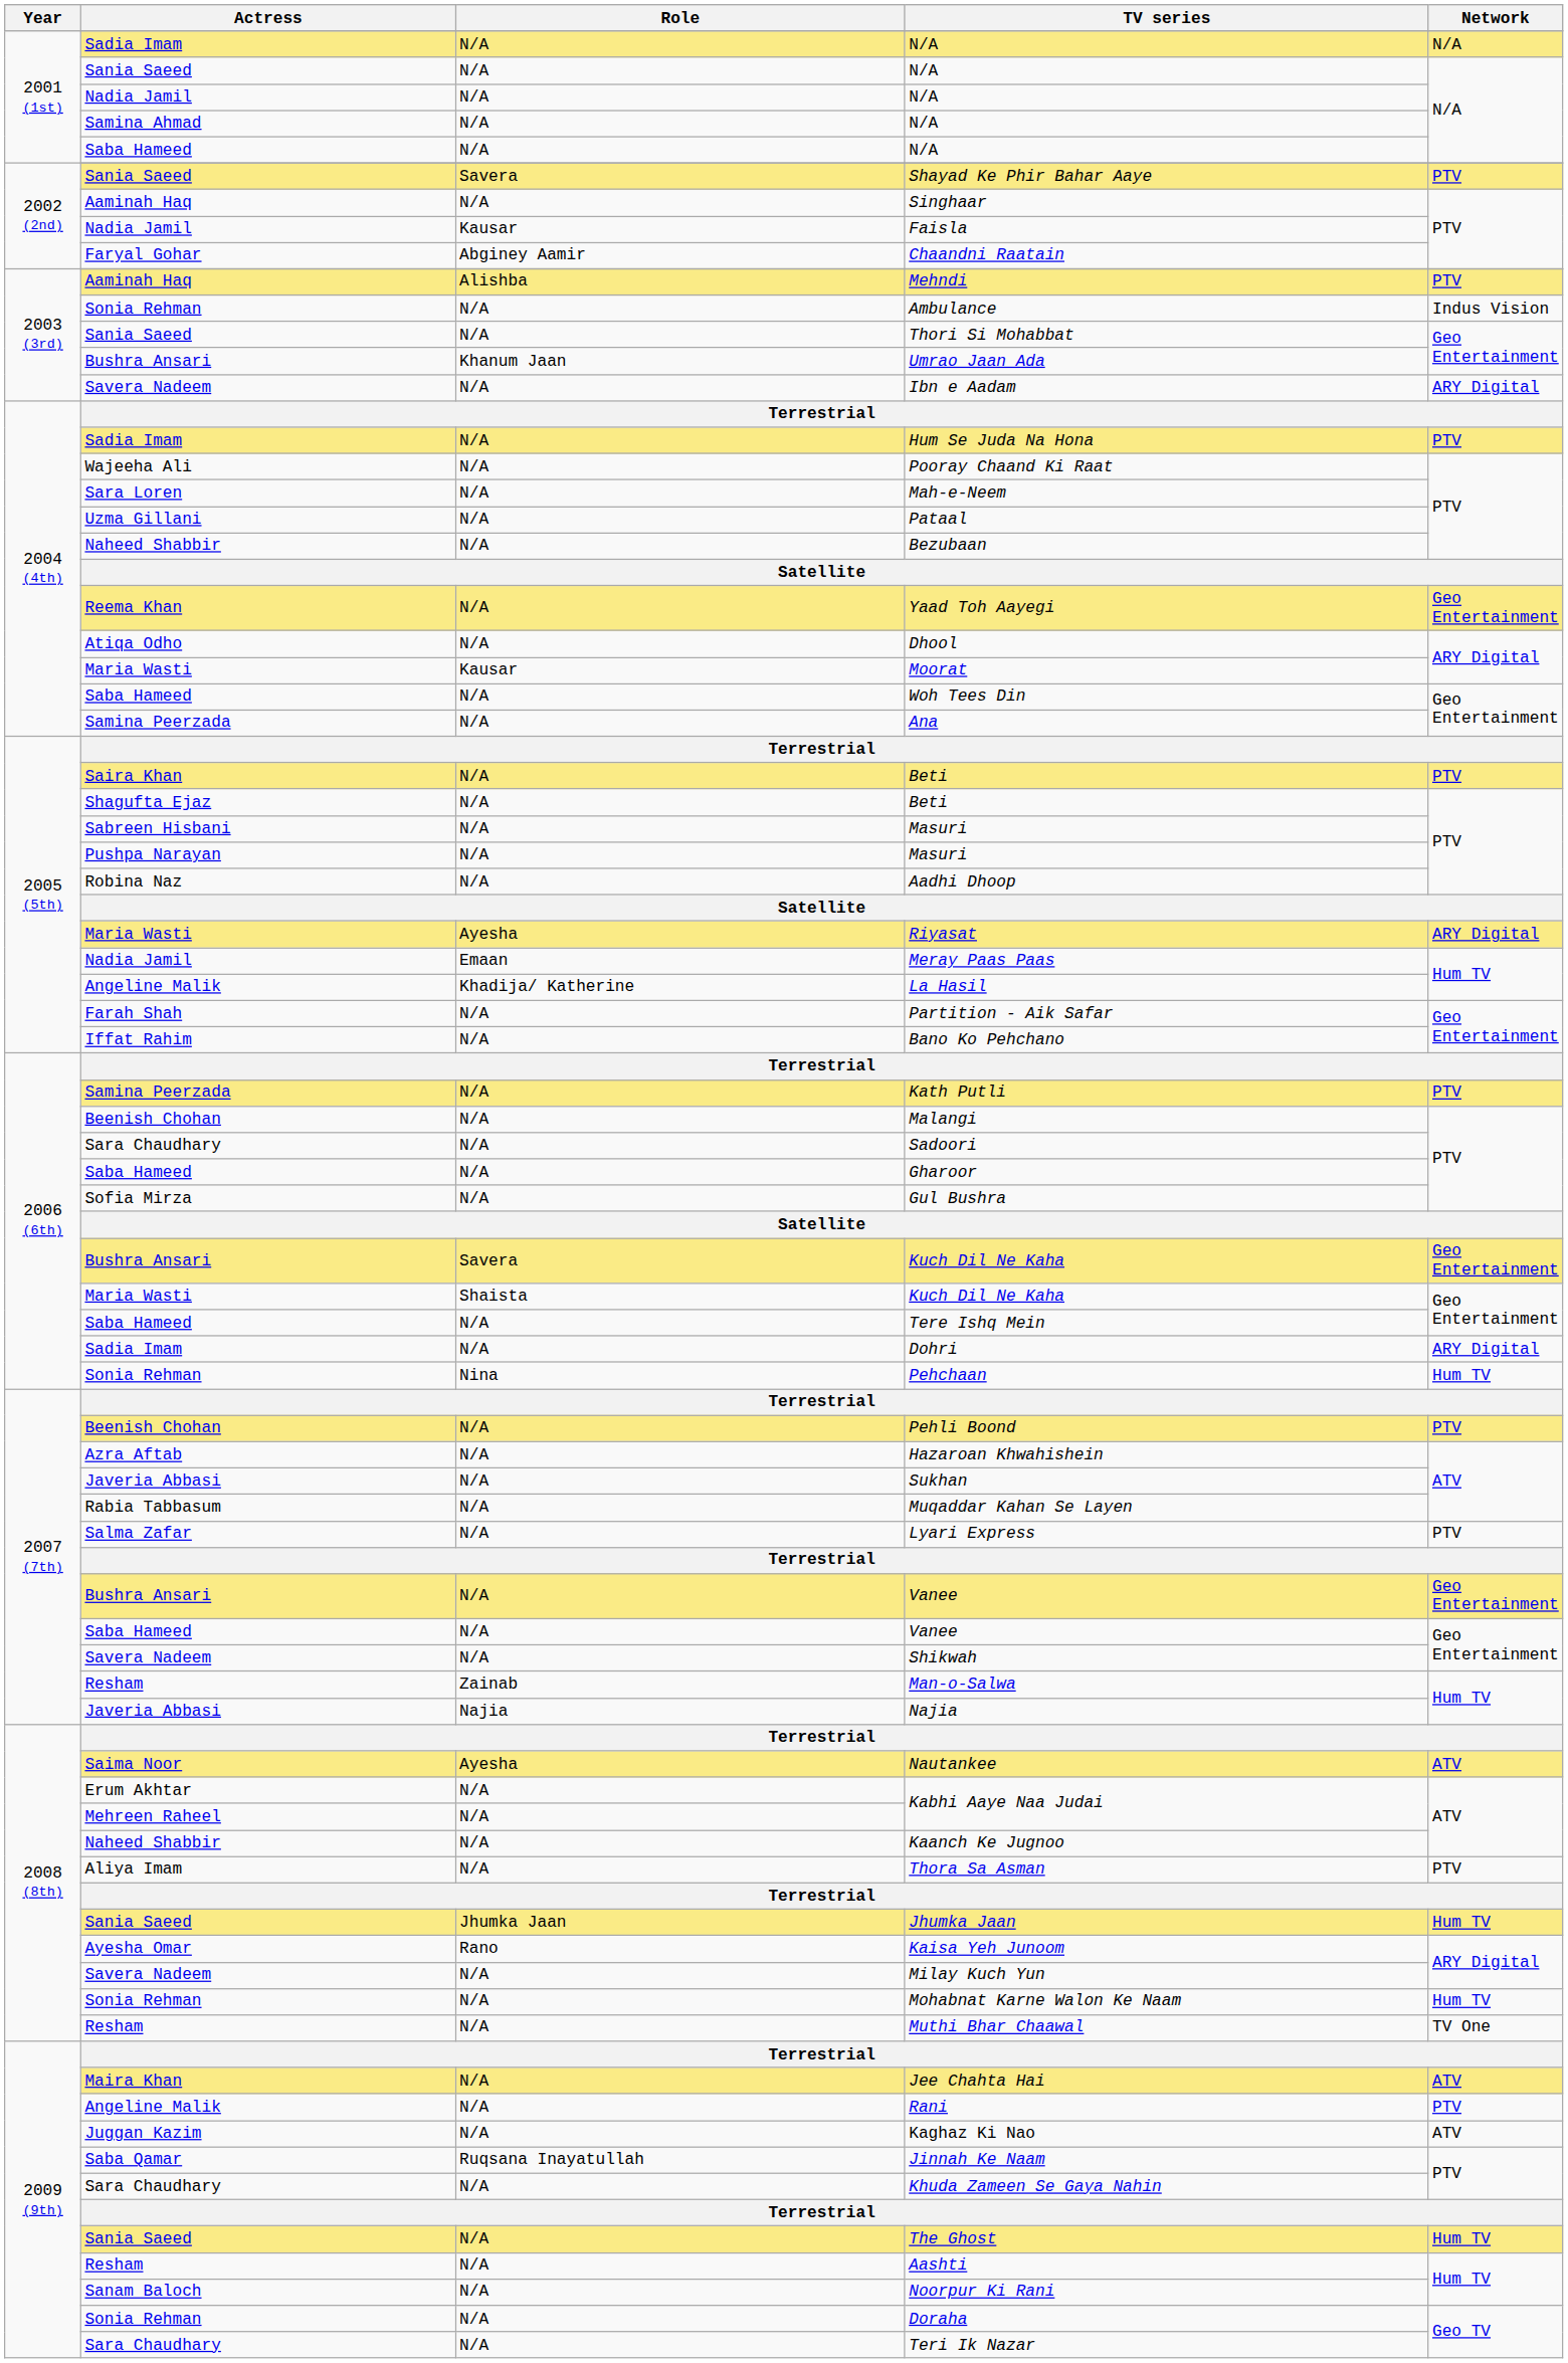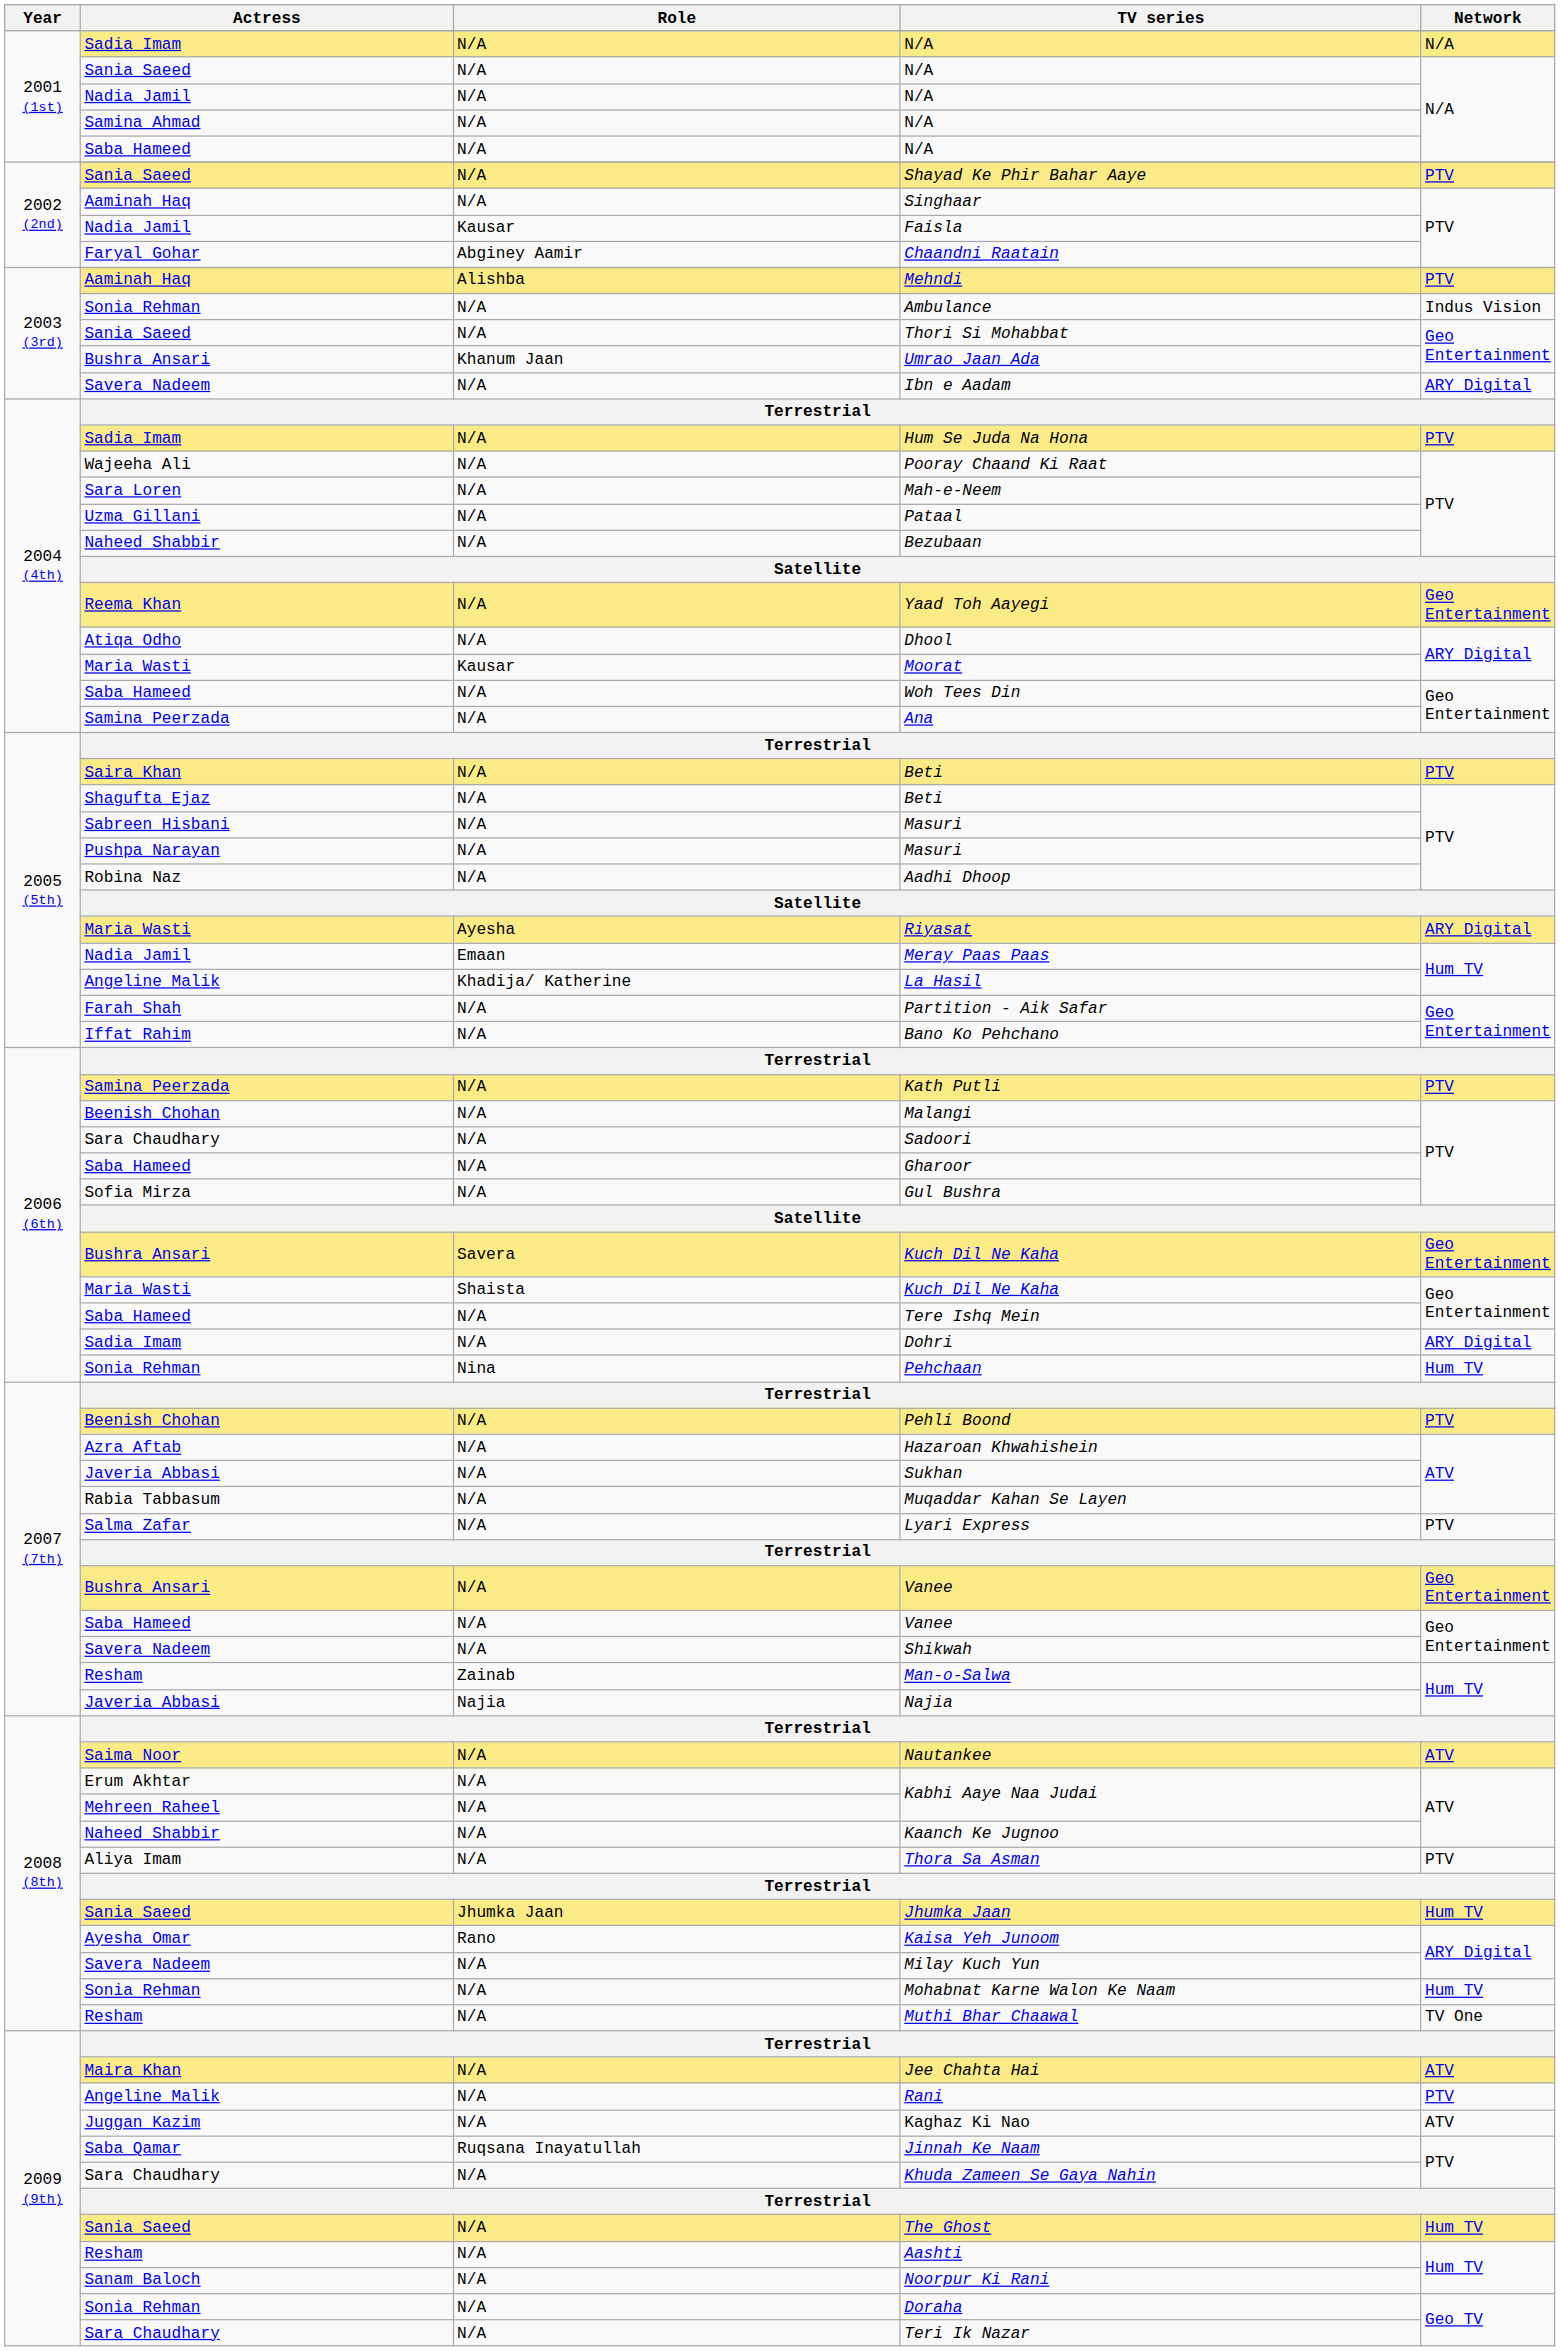Shayad Ke Phir Bahar Aaye | Role: Savera -> N/A
Nautankee | Role: Ayesha -> N/A
